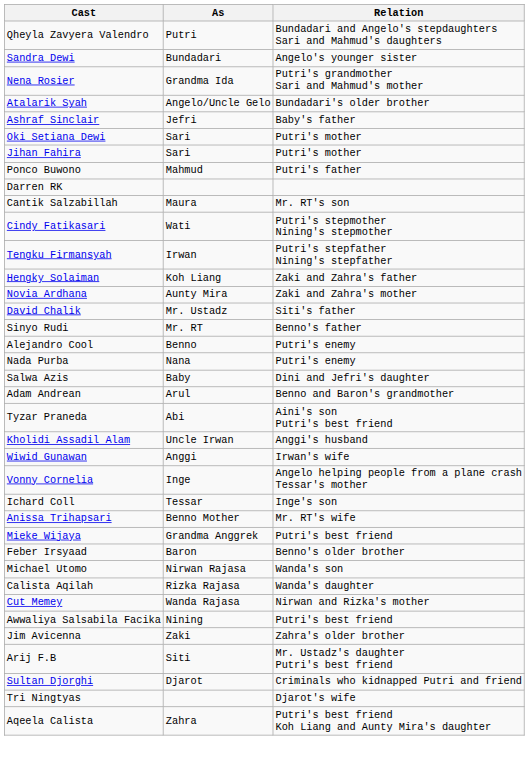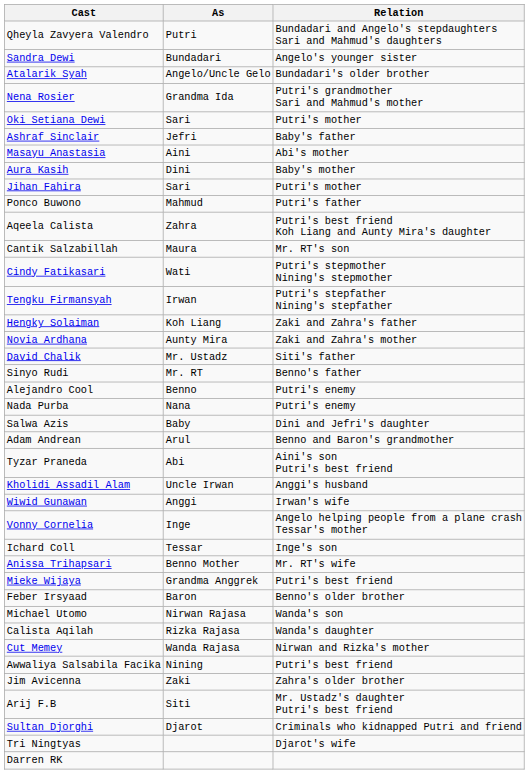rows swapped: Atalarik Syah <-> Nena Rosier
rows swapped: Oki Setiana Dewi <-> Ashraf Sinclair
+ row: Masayu Anastasia | Aini | Abi's mother
+ row: Aura Kasih | Dini | Baby's mother
rows swapped: Aqeela Calista <-> Darren RK
